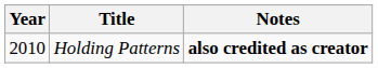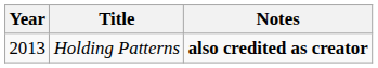Holding Patterns | Year: 2010 -> 2013
